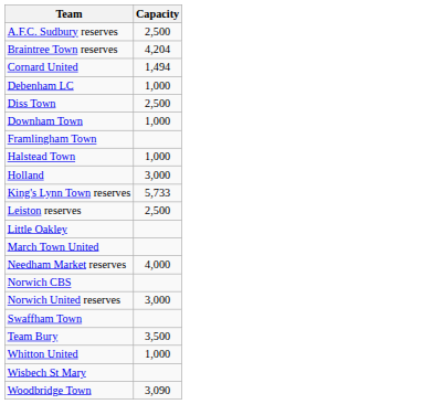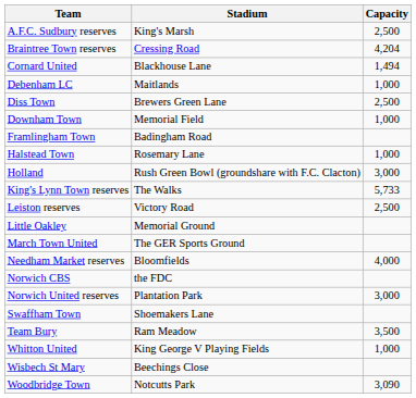+ column: Stadium | King's Marsh | Cressing Road | Blackhouse Lane | Maitlands | Brewers Green Lane | Memorial Field | Badingham Road | Rosemary Lane | Rush Green Bowl (groundshare with F.C. Clacton) | The Walks | Victory Road | Memorial Ground | The GER Sports Ground | Bloomfields | the FDC | Plantation Park | Shoemakers Lane | Ram Meadow | King George V Playing Fields | Beechings Close | Notcutts Park
